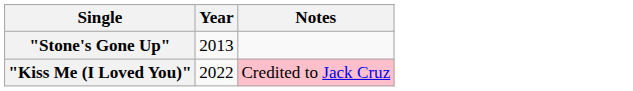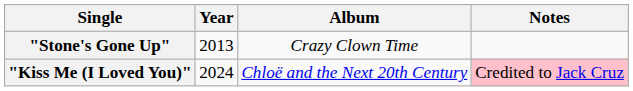+ column: Album | Crazy Clown Time | Chloë and the Next 20th Century
"Kiss Me (I Loved You)" | Year: 2022 -> 2024
